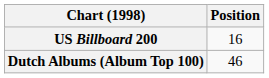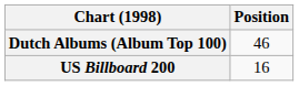rows swapped: Dutch Albums (Album Top 100) <-> US Billboard 200
